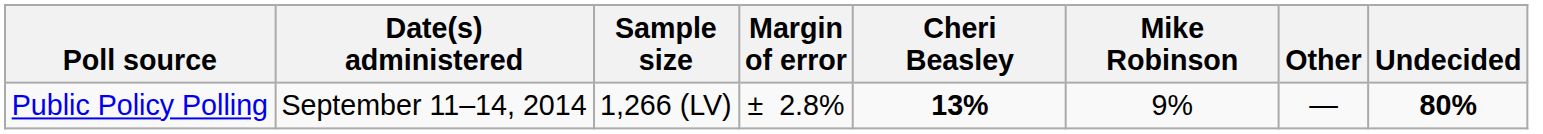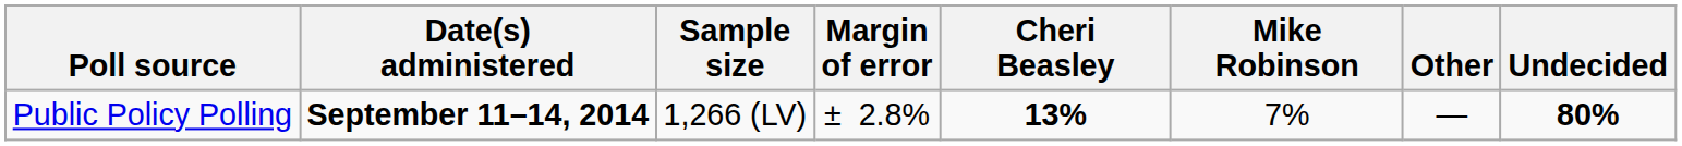Public Policy Polling | Date(s) administered: normal -> bold
Public Policy Polling | Mike Robinson: 9% -> 7%
